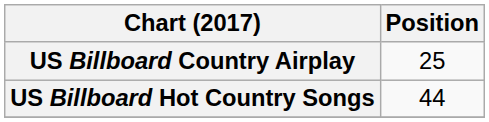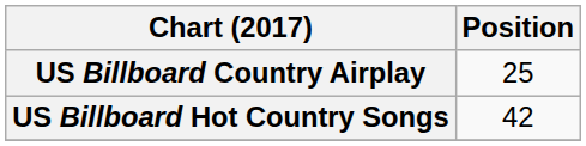US Billboard Hot Country Songs | Position: 44 -> 42
